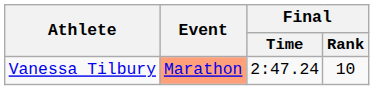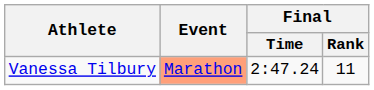Vanessa Tilbury | Final / Rank: 10 -> 11
